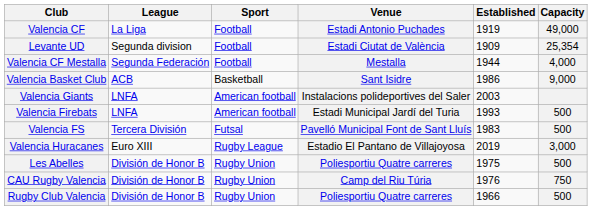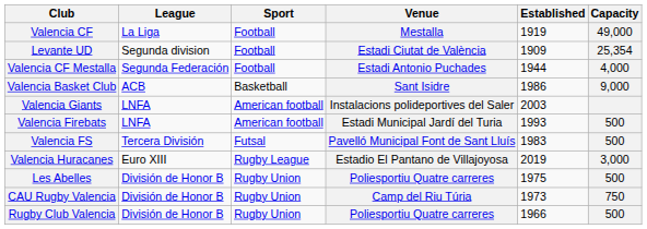Valencia CF | Venue: Estadi Antonio Puchades -> Mestalla
Valencia CF Mestalla | Venue: Mestalla -> Estadi Antonio Puchades
CAU Rugby Valencia | Established: 1976 -> 1973
